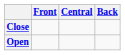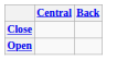- column: Front
